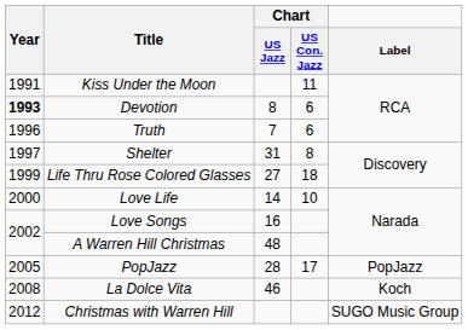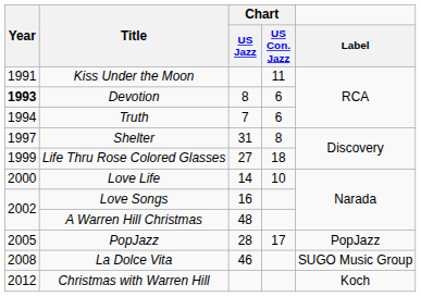Truth | Year: 1996 -> 1994
La Dolce Vita | column 5: Koch -> SUGO Music Group
Christmas with Warren Hill | column 5: SUGO Music Group -> Koch
